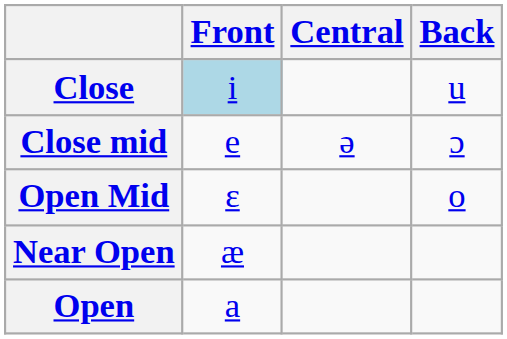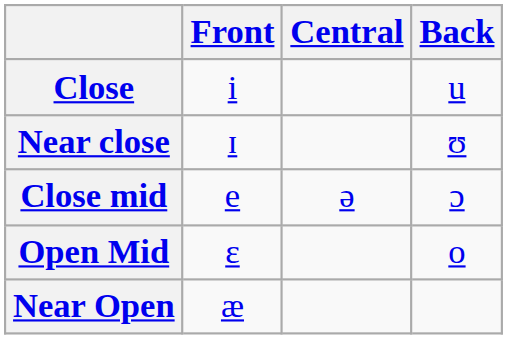Close | Front: lightblue background -> no background
+ row: Near close | ɪ | ʊ
- row: Open | a
